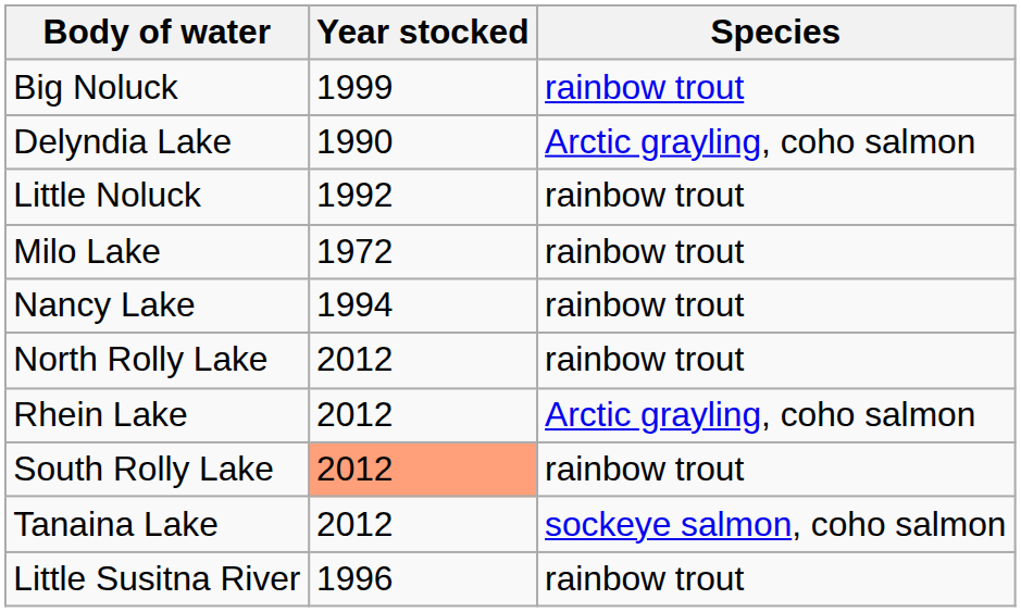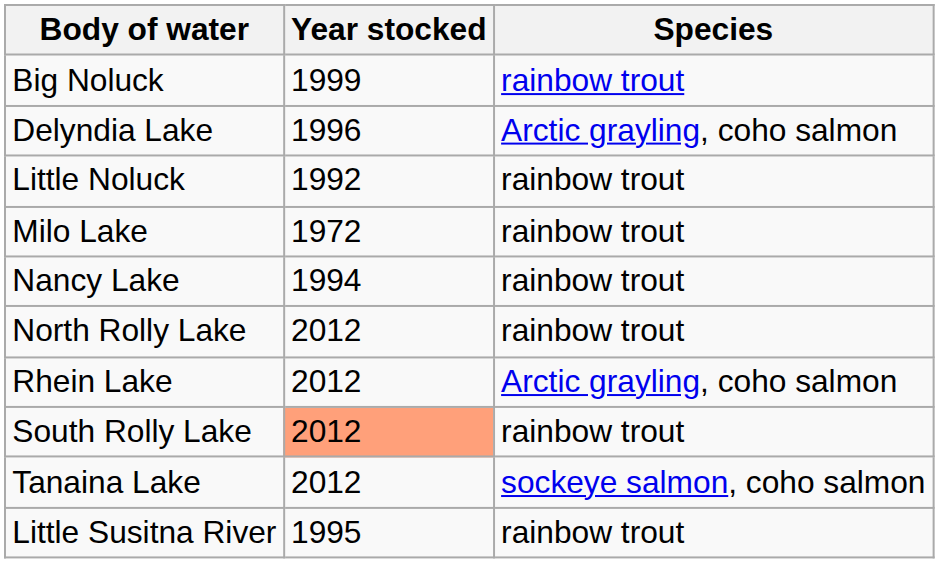Delyndia Lake | Year stocked: 1990 -> 1996
Little Susitna River | Year stocked: 1996 -> 1995
